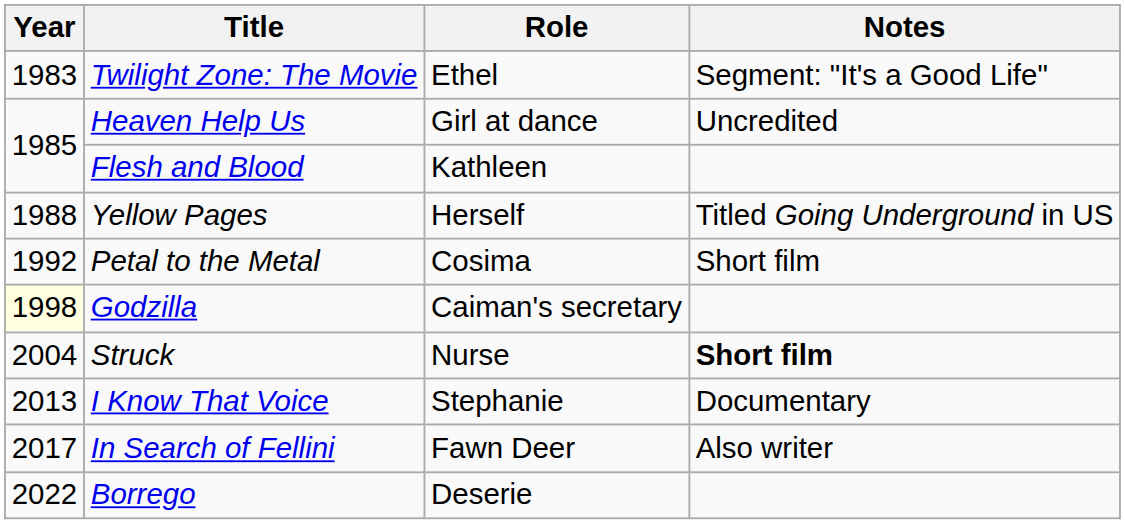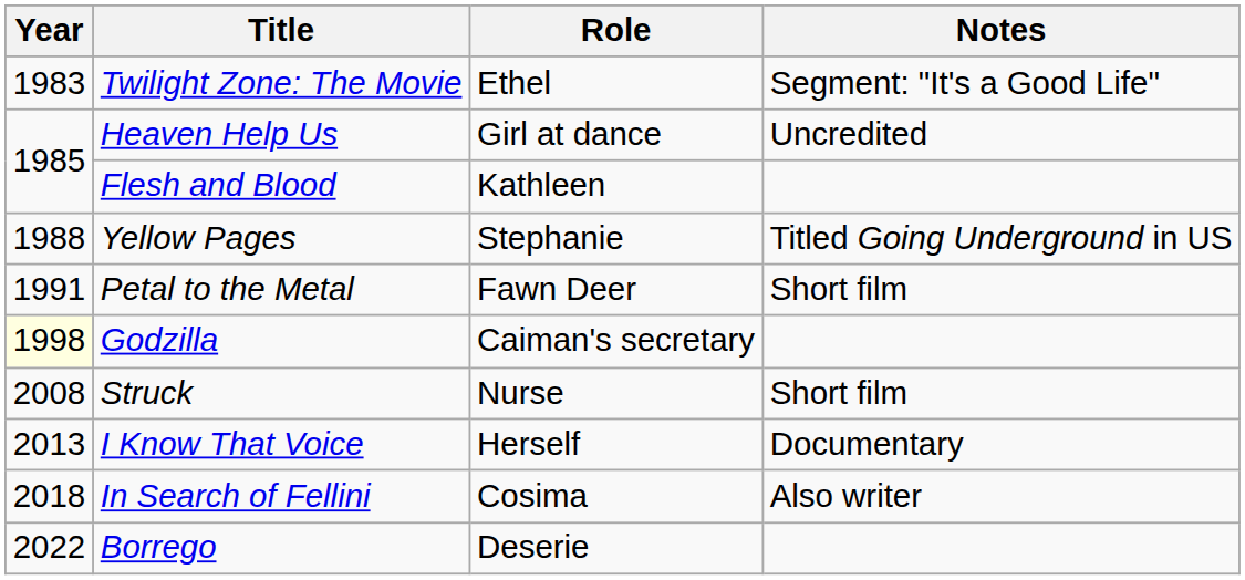Yellow Pages | Role: Herself -> Stephanie
Petal to the Metal | Year: 1992 -> 1991
Petal to the Metal | Role: Cosima -> Fawn Deer
Struck | Year: 2004 -> 2008
Struck | Notes: bold -> normal
I Know That Voice | Role: Stephanie -> Herself
In Search of Fellini | Year: 2017 -> 2018
In Search of Fellini | Role: Fawn Deer -> Cosima
